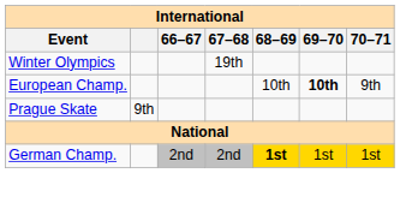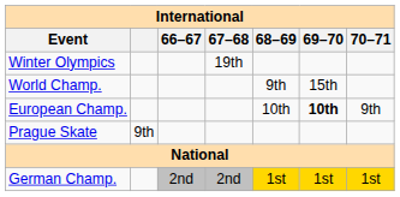+ row: World Champ. | 9th | 15th
German Champ. | 68–69: bold -> normal
